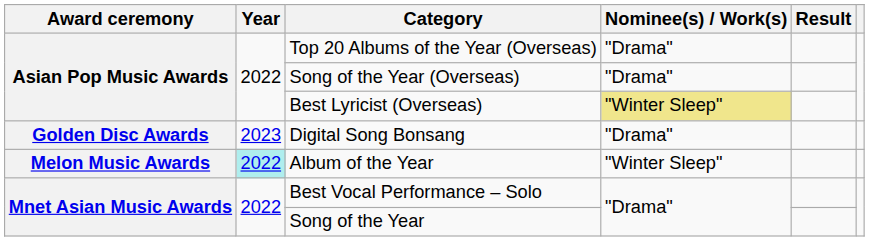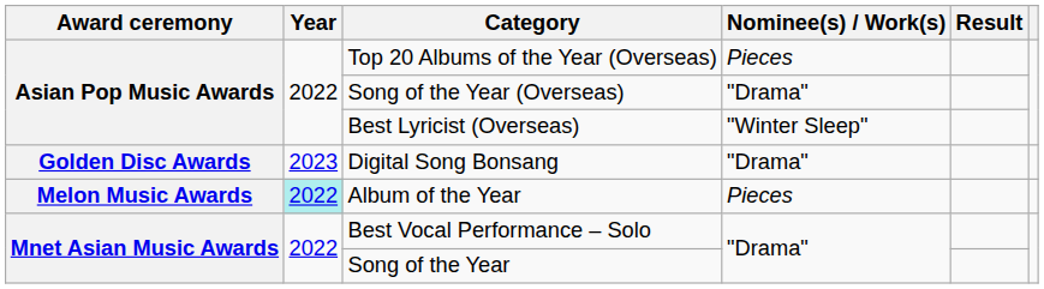Top 20 Albums of the Year (Overseas) | Nominee(s) / Work(s): "Drama" -> Pieces
Best Lyricist (Overseas) | Nominee(s) / Work(s): khaki background -> no background
Album of the Year | Nominee(s) / Work(s): "Winter Sleep" -> Pieces
